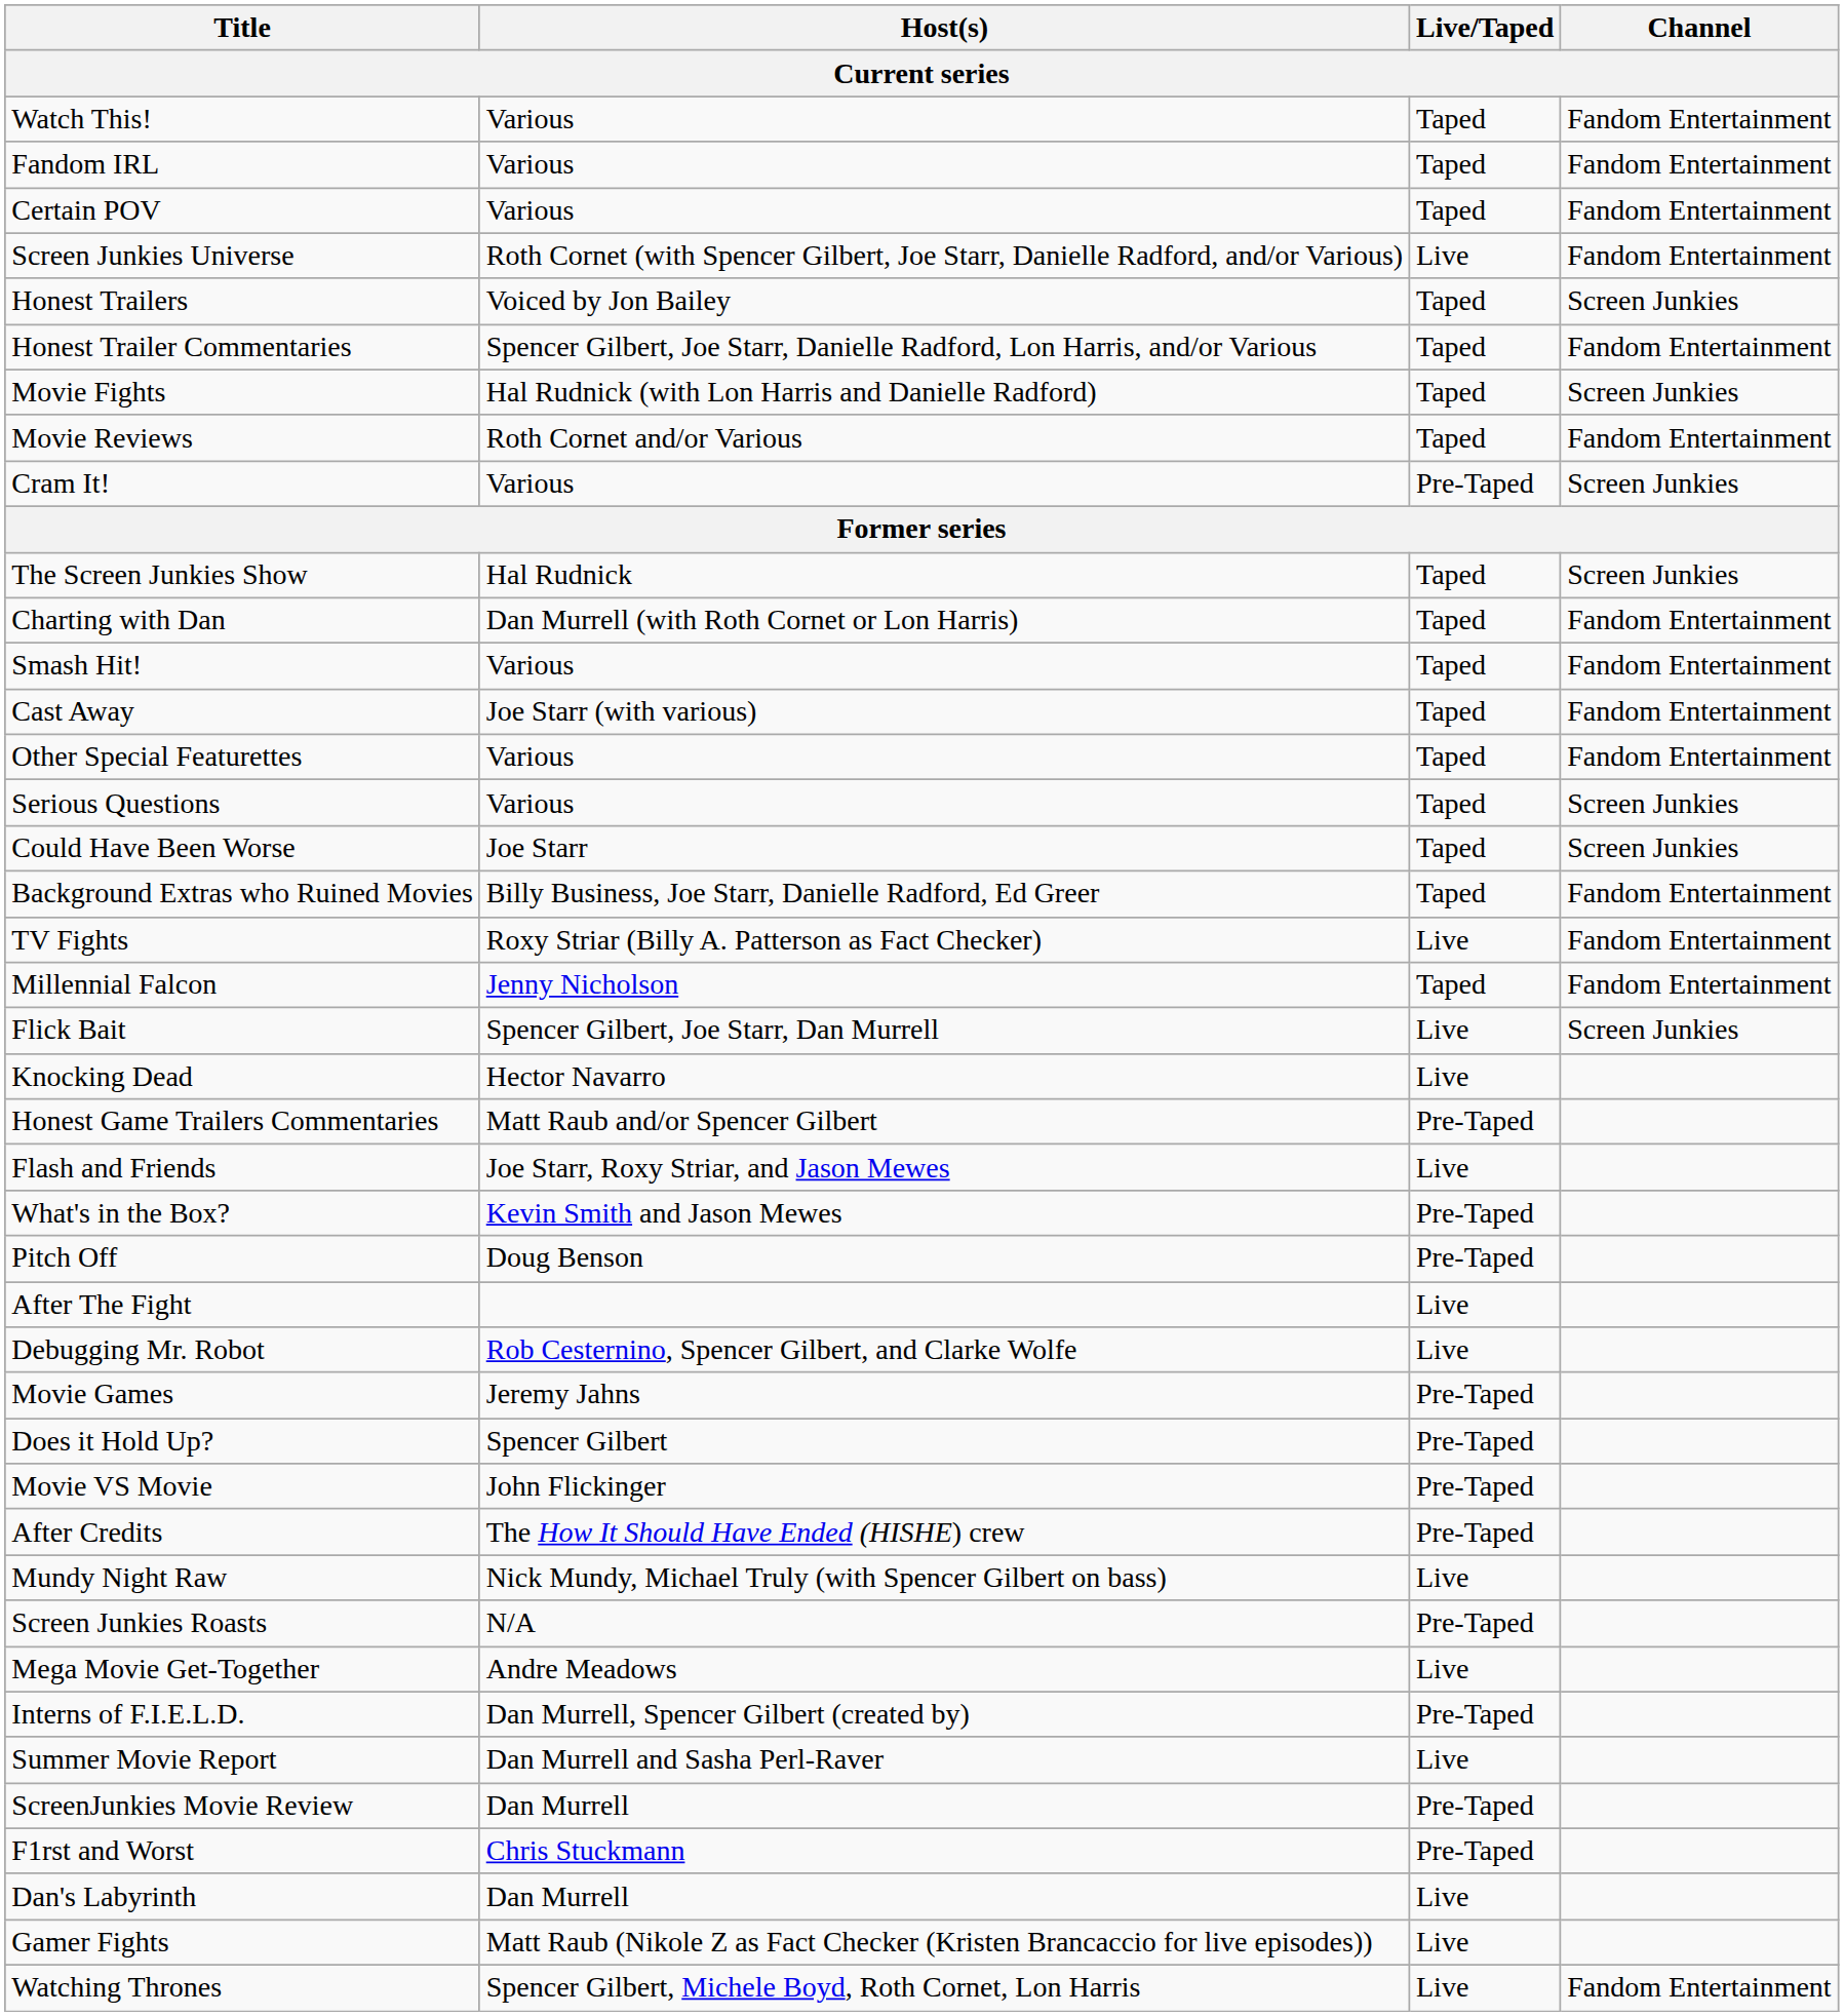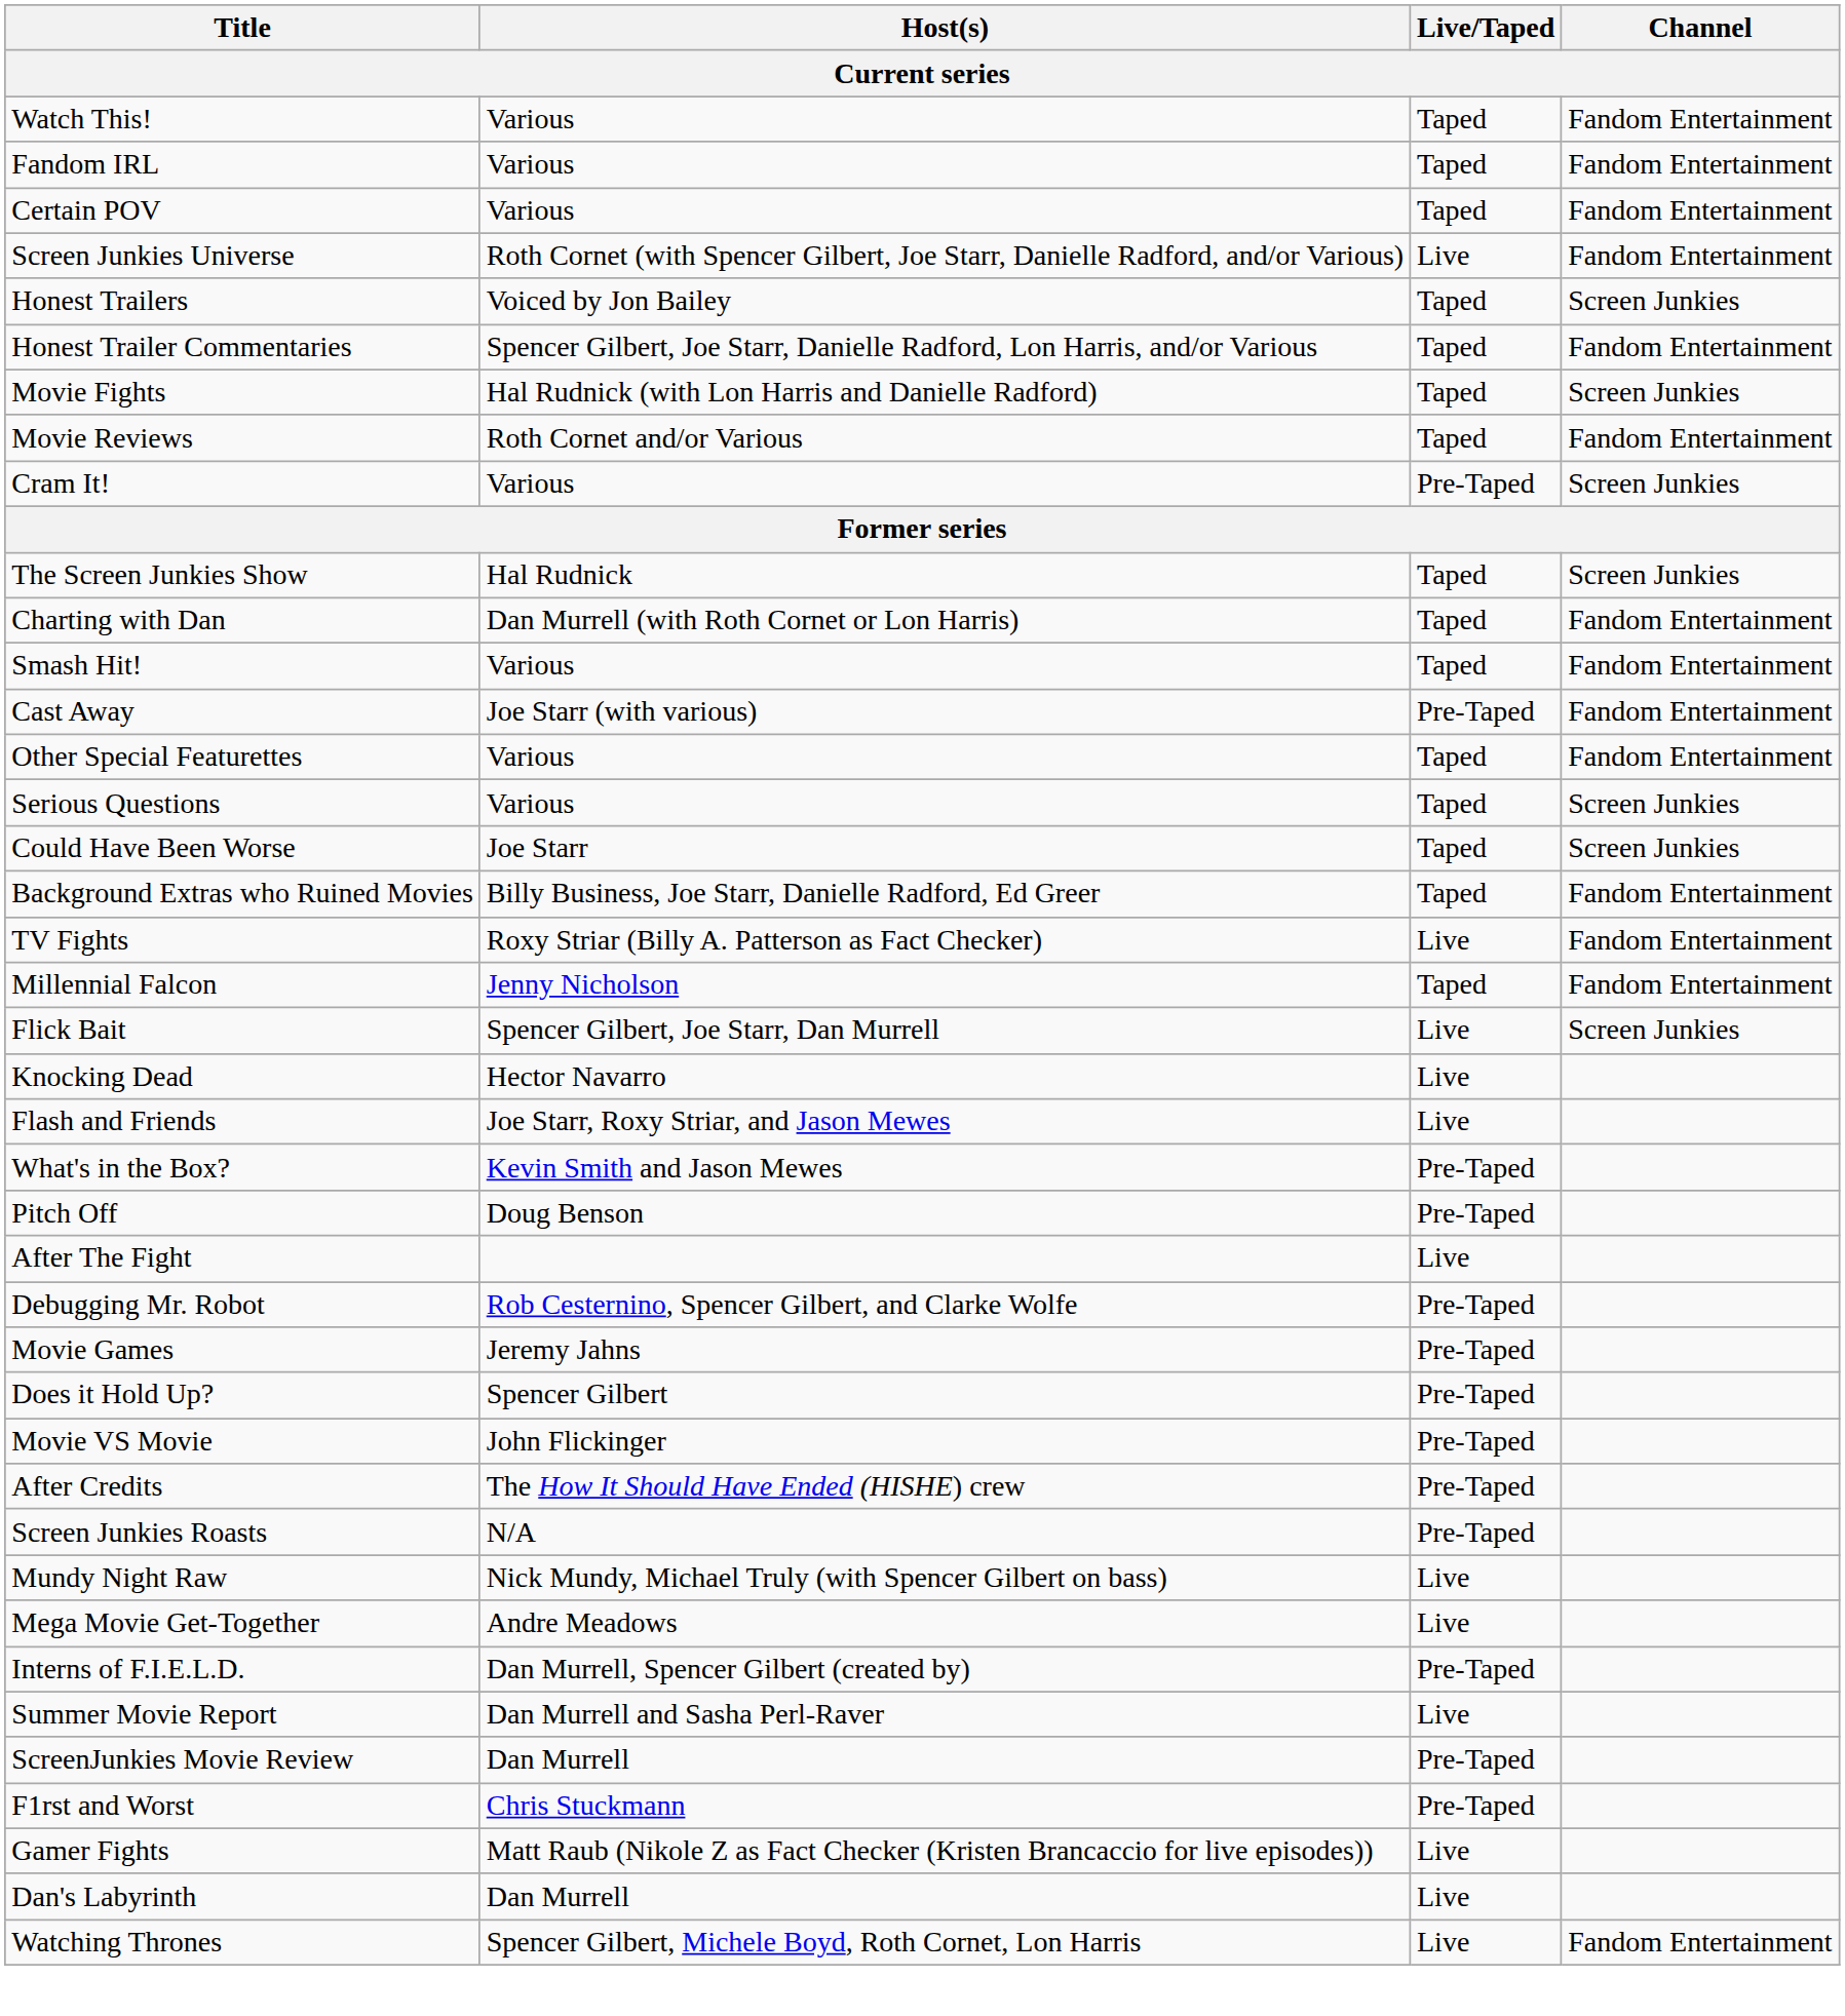Cast Away | Live/Taped: Taped -> Pre-Taped
- row: Honest Game Trailers Commentaries | Matt Raub and/or Spencer Gilbert | Pre-Taped
Debugging Mr. Robot | Live/Taped: Live -> Pre-Taped
rows swapped: Screen Junkies Roasts <-> Mundy Night Raw
rows swapped: Dan's Labyrinth <-> Gamer Fights
